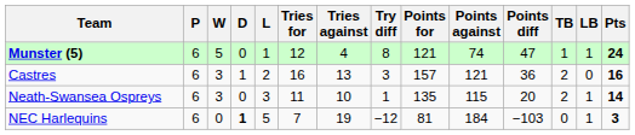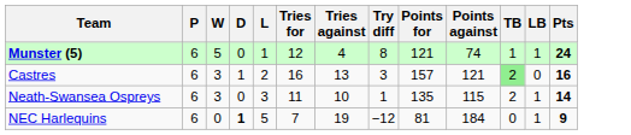- column: Points diff | 47 | 36 | 20 | −103
Castres | TB: no background -> lightgreen background
NEC Harlequins | Pts: 3 -> 9
